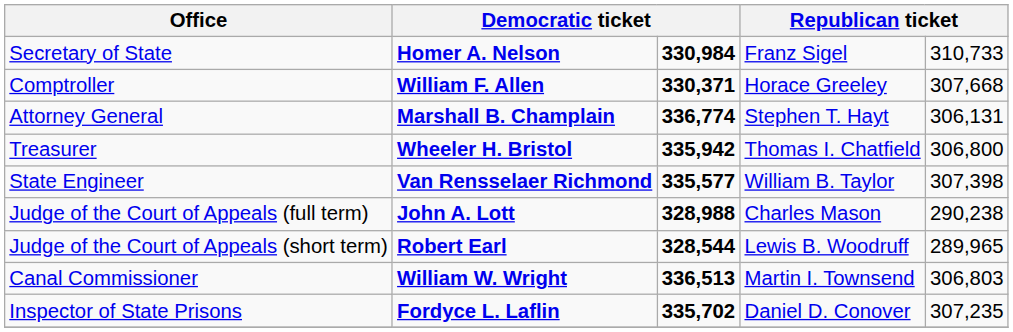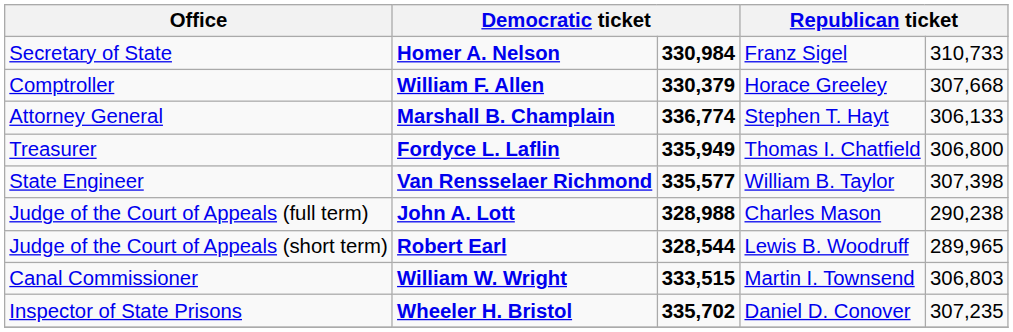Comptroller | column 3: 330,371 -> 330,379
Attorney General | column 5: 306,131 -> 306,133
Treasurer | column 2: Wheeler H. Bristol -> Fordyce L. Laflin
Treasurer | column 3: 335,942 -> 335,949
Canal Commissioner | column 3: 336,513 -> 333,515
Inspector of State Prisons | column 2: Fordyce L. Laflin -> Wheeler H. Bristol
